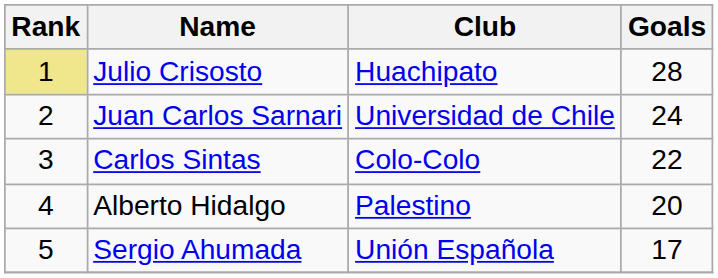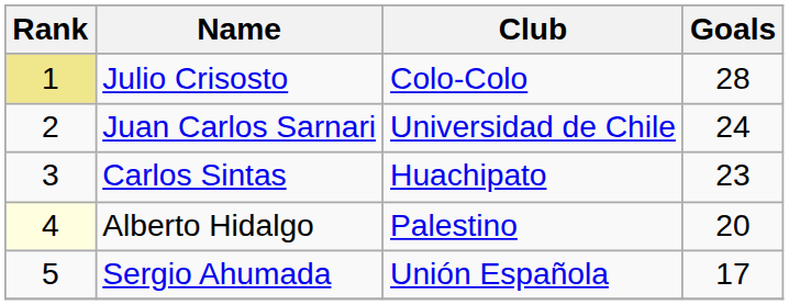Julio Crisosto | Club: Huachipato -> Colo-Colo
Carlos Sintas | Club: Colo-Colo -> Huachipato
Carlos Sintas | Goals: 22 -> 23
Alberto Hidalgo | Rank: no background -> lightyellow background
